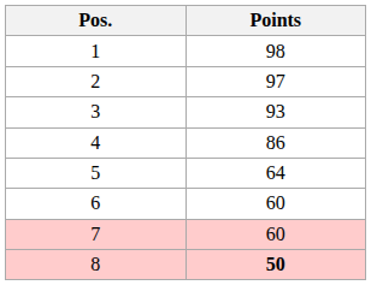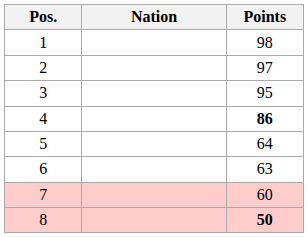+ column: Nation
3 | Points: 93 -> 95
4 | Points: normal -> bold
6 | Points: 60 -> 63
